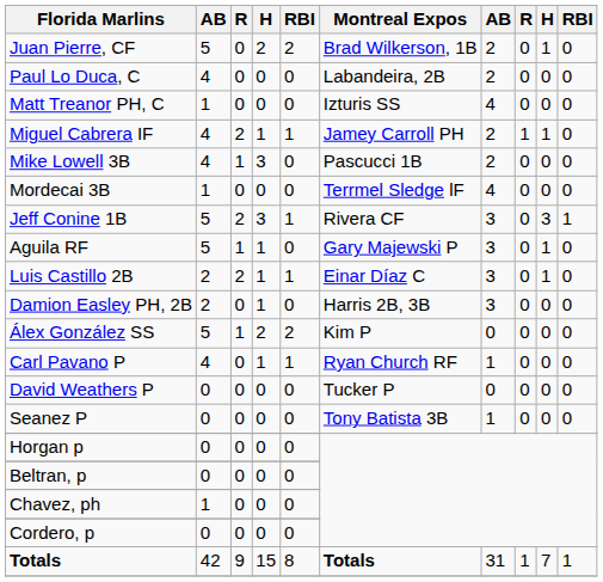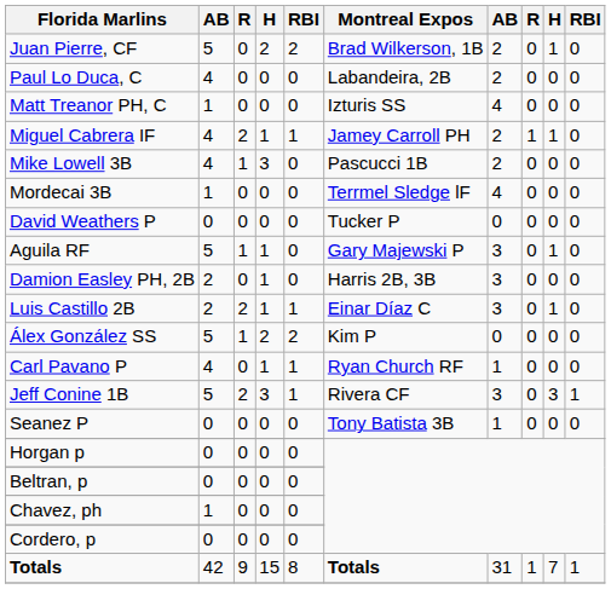rows swapped: Jeff Conine 1B <-> David Weathers P
rows swapped: Luis Castillo 2B <-> Damion Easley PH, 2B
